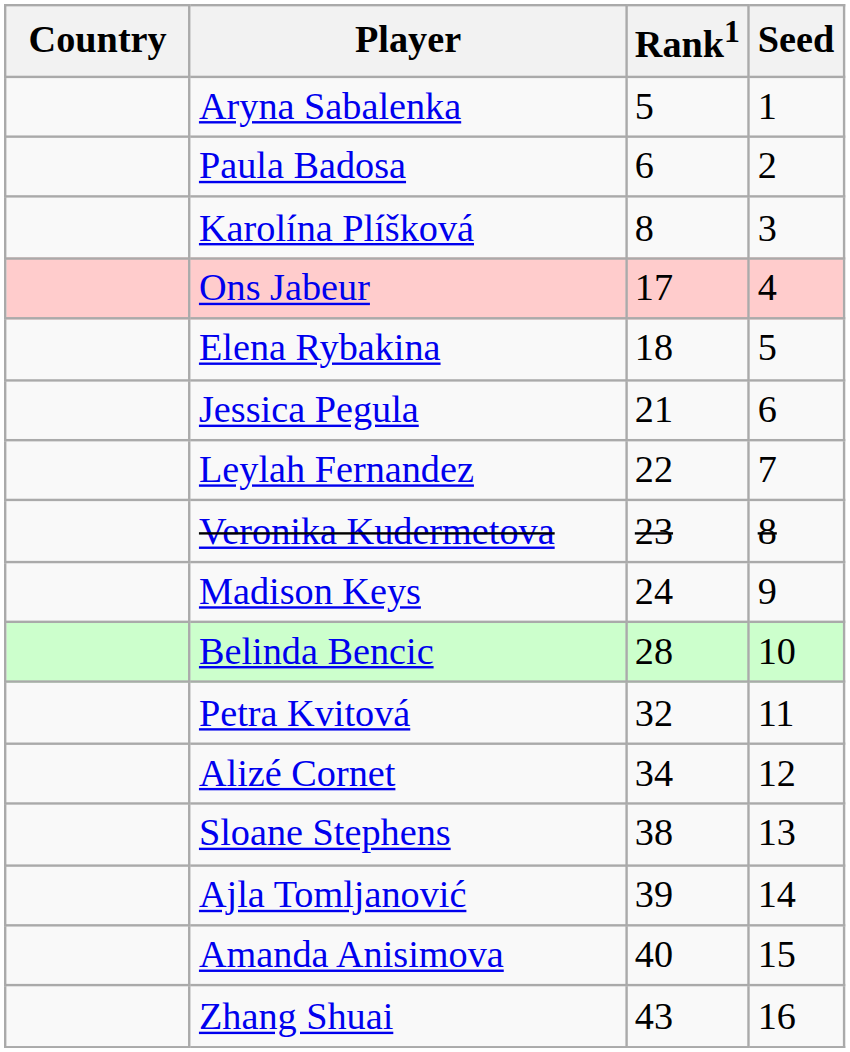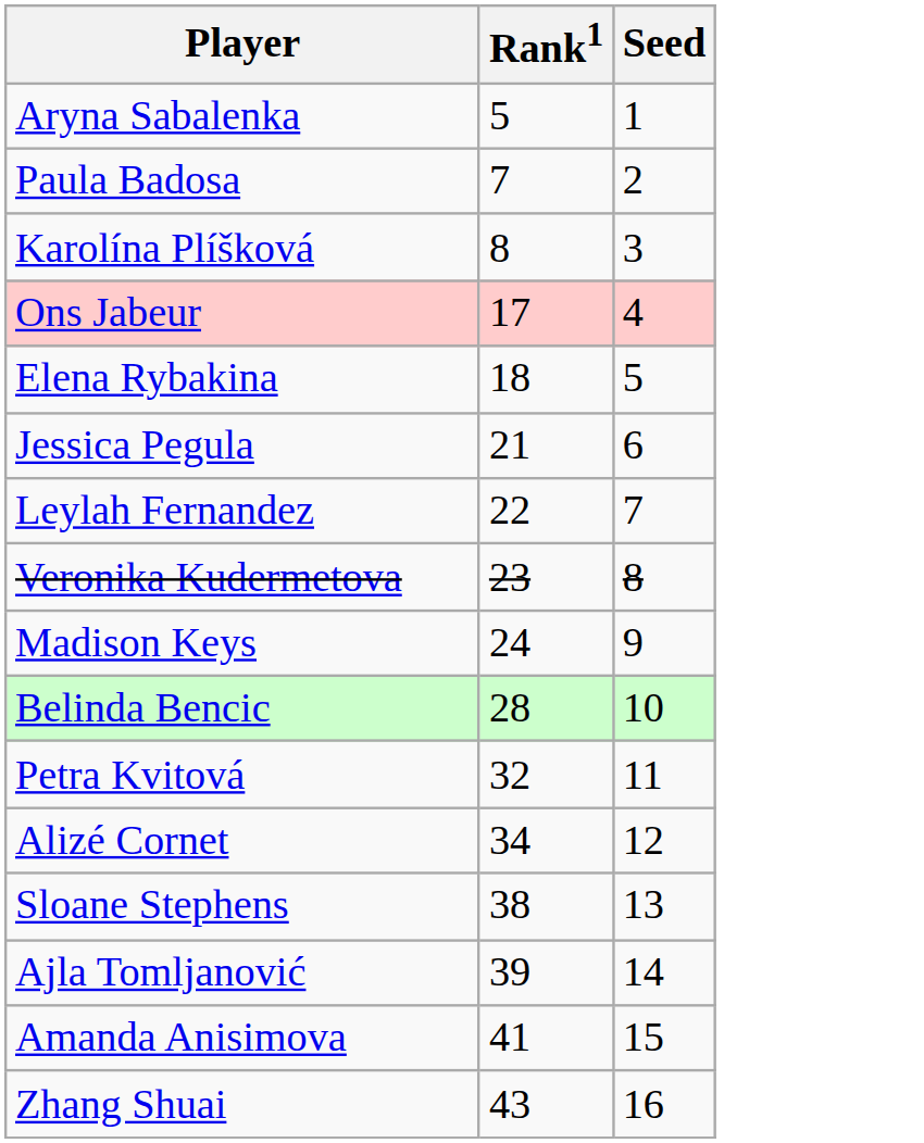- column: Country
Paula Badosa | Rank1: 6 -> 7
Amanda Anisimova | Rank1: 40 -> 41
